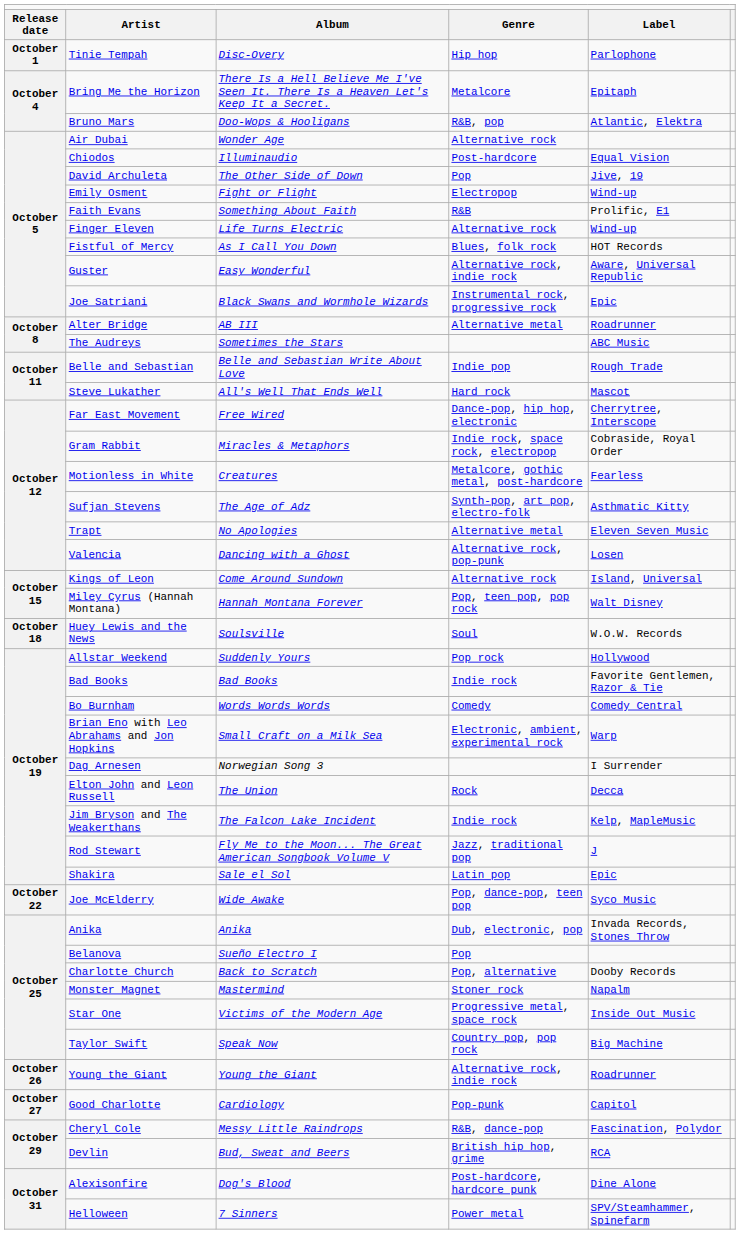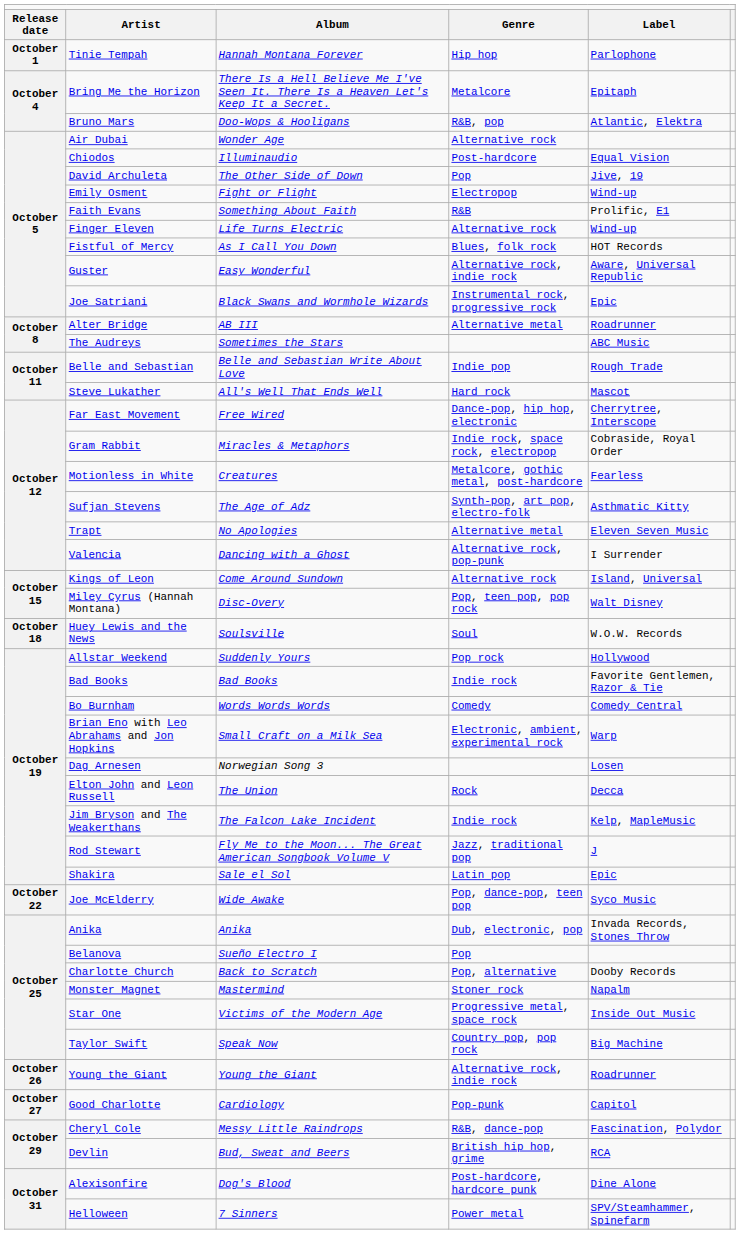Tinie Tempah | column 3: Disc-Overy -> Hannah Montana Forever
Valencia | column 5: Losen -> I Surrender
Miley Cyrus (Hannah Montana) | column 3: Hannah Montana Forever -> Disc-Overy
Dag Arnesen | column 5: I Surrender -> Losen
